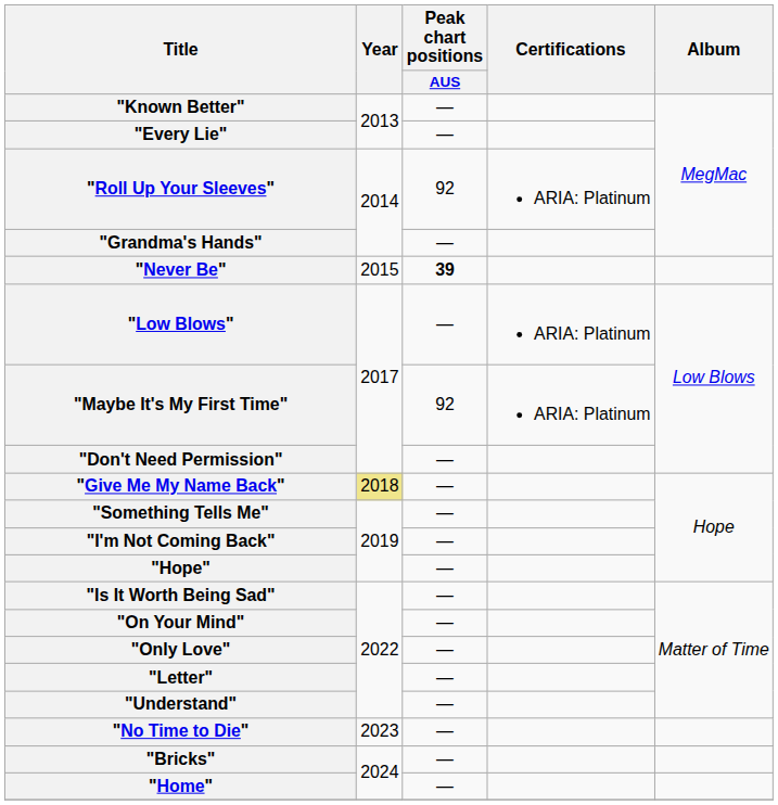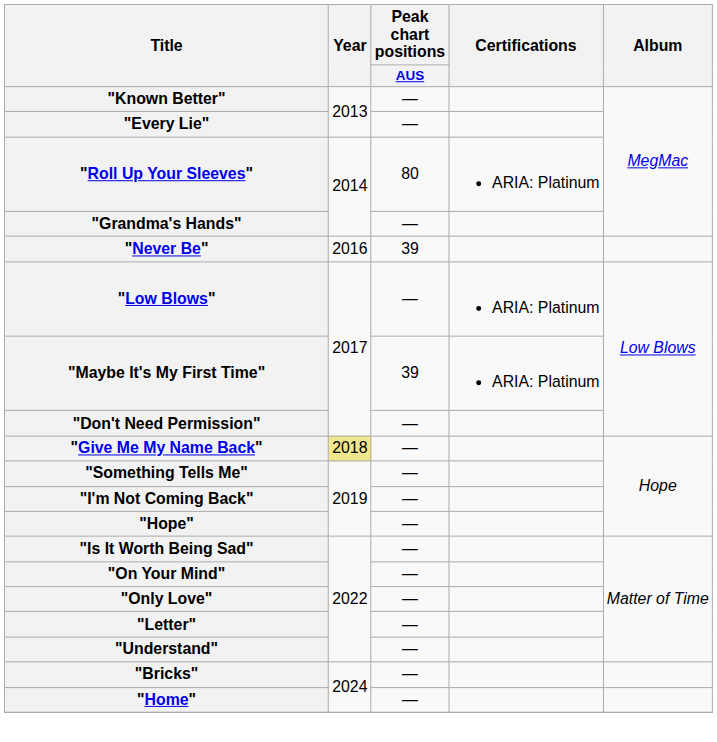"Roll Up Your Sleeves" | Peak chart positions / AUS: 92 -> 80
"Never Be" | Year: 2015 -> 2016
"Never Be" | Peak chart positions / AUS: bold -> normal
"Maybe It's My First Time" | Peak chart positions / AUS: 92 -> 39
- row: "No Time to Die" | 2023 | —
